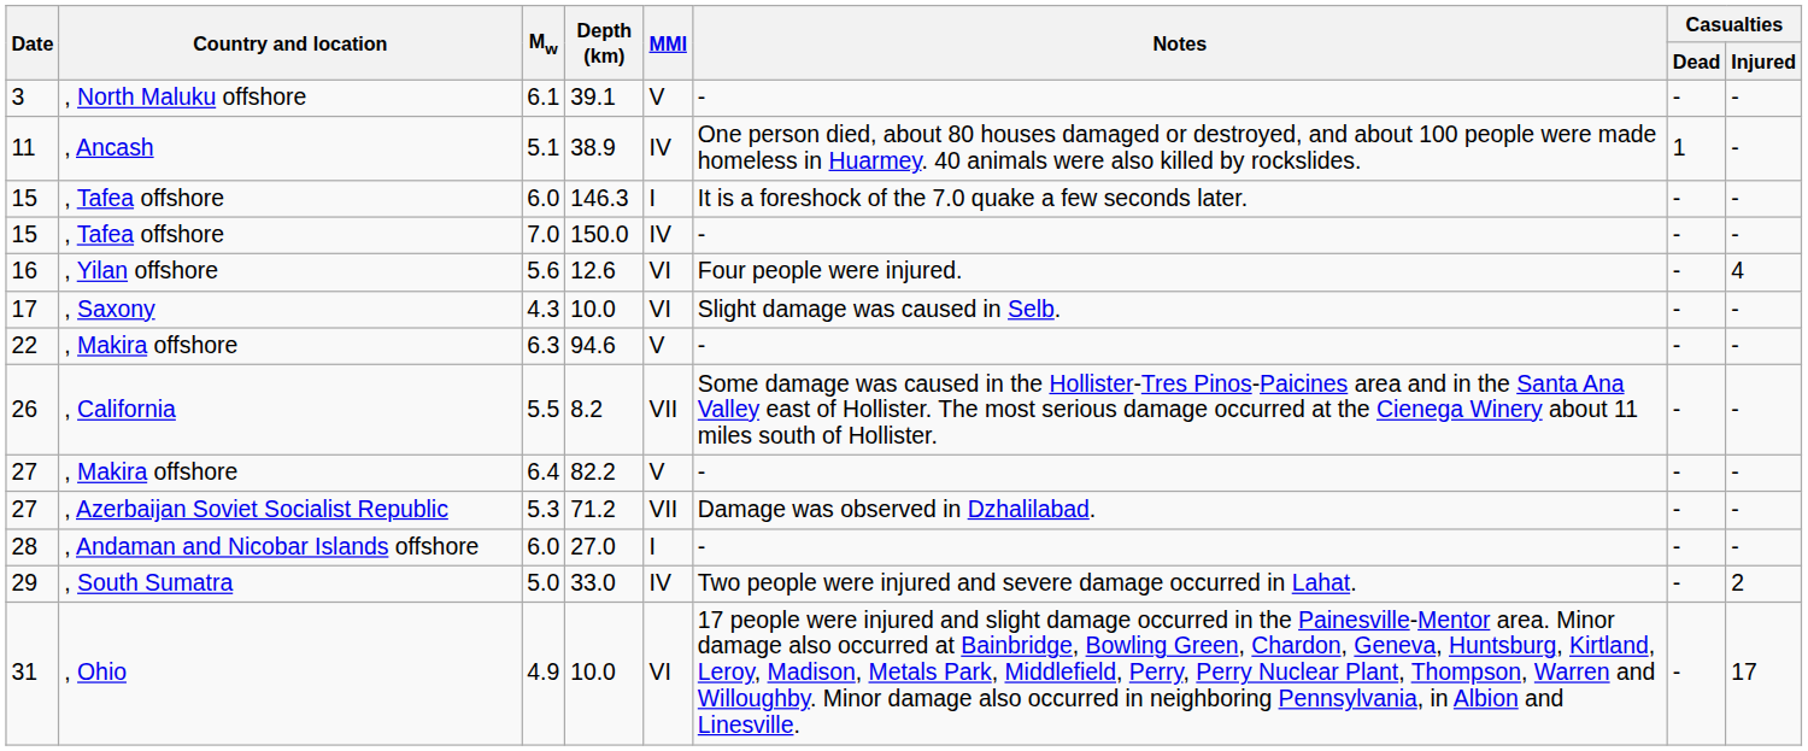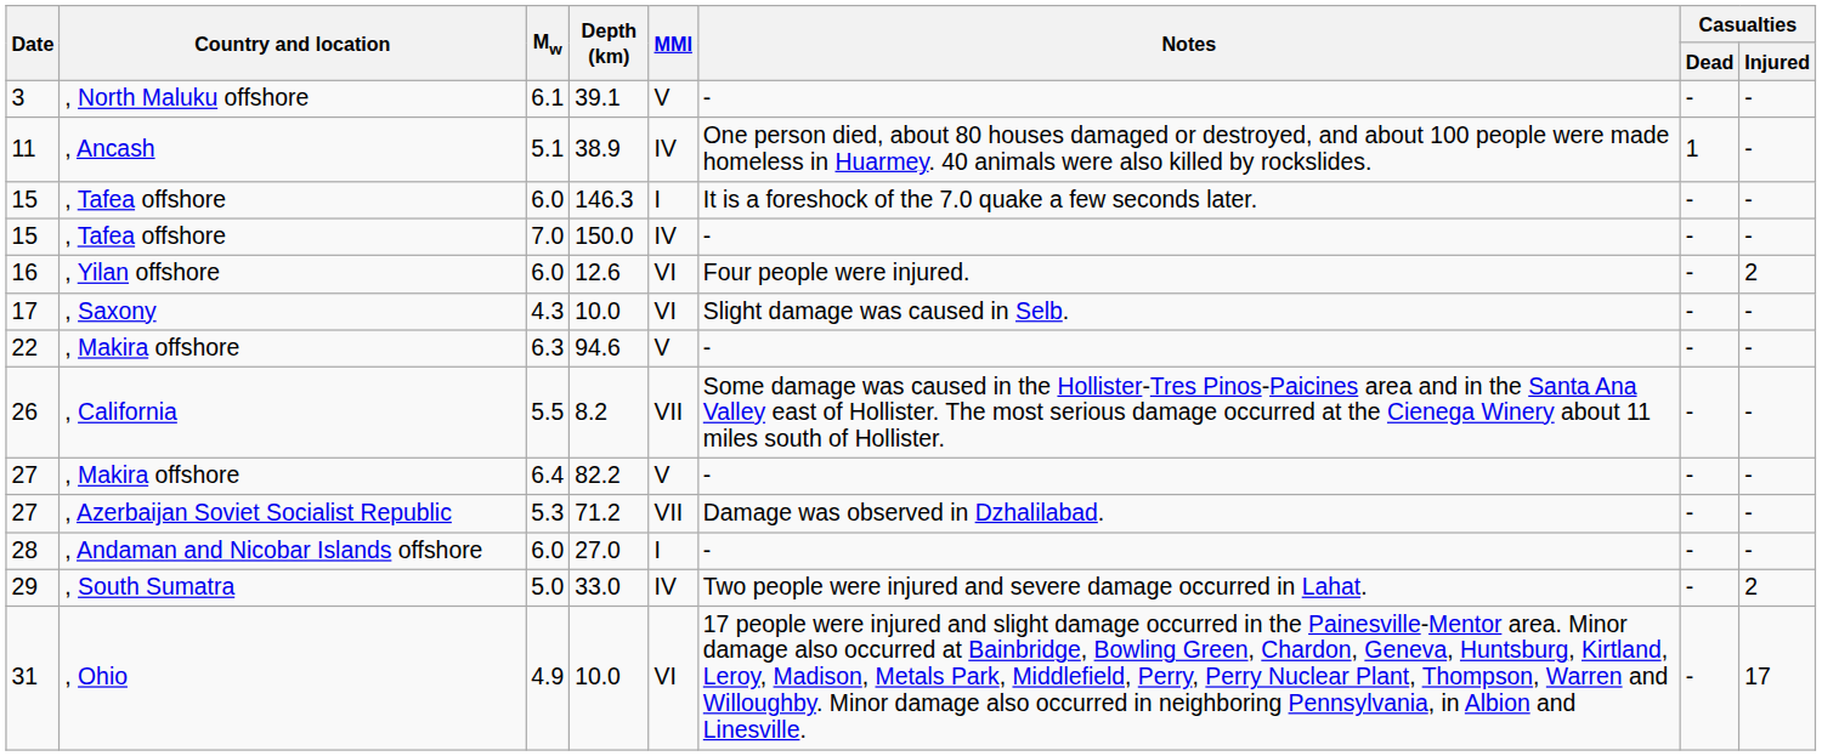12.6 | Mw: 5.6 -> 6.0
12.6 | Casualties / Injured: 4 -> 2
